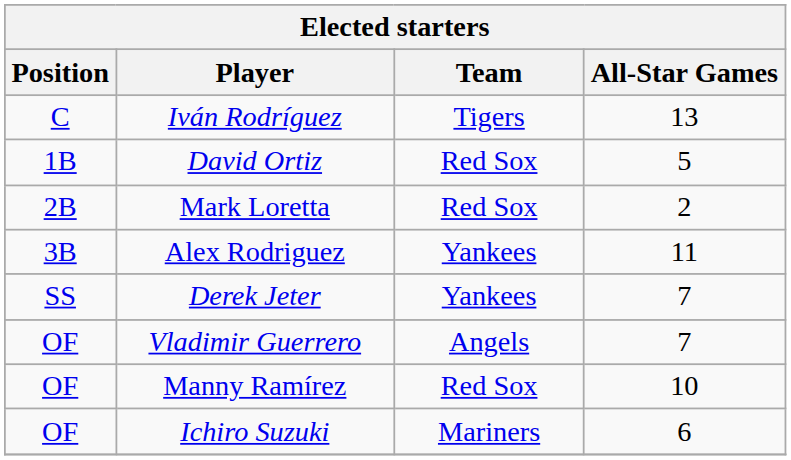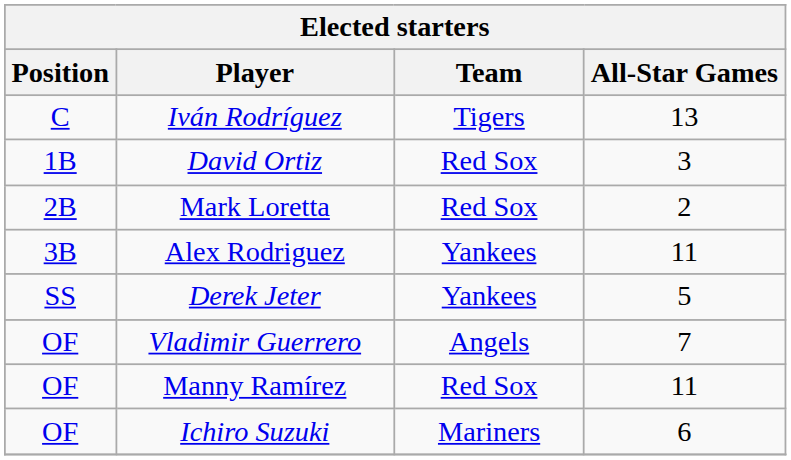David Ortiz | All-Star Games: 5 -> 3
Derek Jeter | All-Star Games: 7 -> 5
Manny Ramírez | All-Star Games: 10 -> 11
